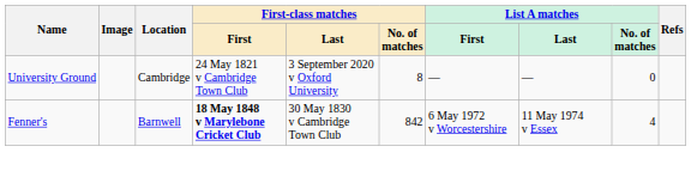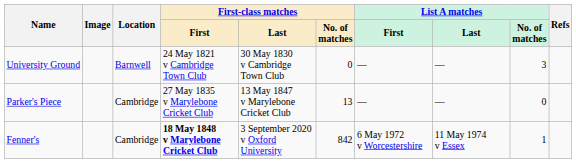University Ground | Location: Cambridge -> Barnwell
University Ground | First-class matches / Last: 3 September 2020 v Oxford University -> 30 May 1830 v Cambridge Town Club
University Ground | First-class matches / No. of matches: 8 -> 0
University Ground | List A matches / No. of matches: 0 -> 3
+ row: Parker's Piece | Cambridge | 27 May 1835 v Marylebone Cricket Club | 13 May 1847 v Marylebone Cricket Club | 13 | — | — | 0
Fenner's | Location: Barnwell -> Cambridge
Fenner's | First-class matches / Last: 30 May 1830 v Cambridge Town Club -> 3 September 2020 v Oxford University
Fenner's | List A matches / No. of matches: 4 -> 1
